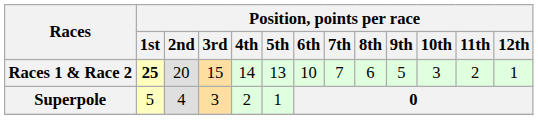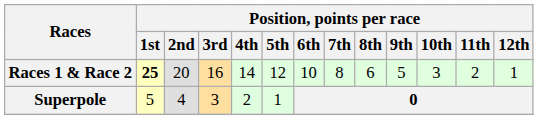Races 1 & Race 2 | Position, points per race / 3rd: 15 -> 16
Races 1 & Race 2 | Position, points per race / 5th: 13 -> 12
Races 1 & Race 2 | Position, points per race / 7th: 7 -> 8
